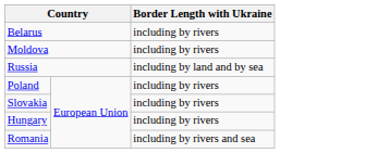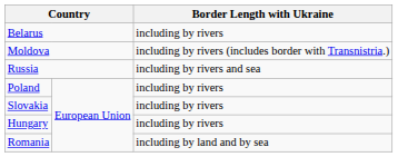Moldova | Border Length with Ukraine: including by rivers -> including by rivers (includes border with Transnistria.)
Russia | Border Length with Ukraine: including by land and by sea -> including by rivers and sea
Romania | Border Length with Ukraine: including by rivers and sea -> including by land and by sea
